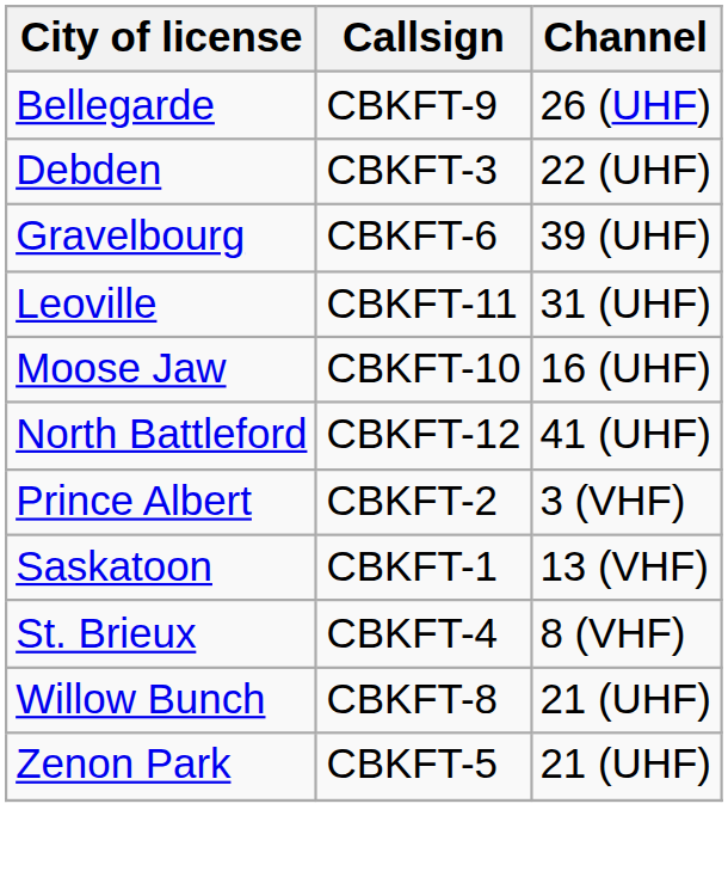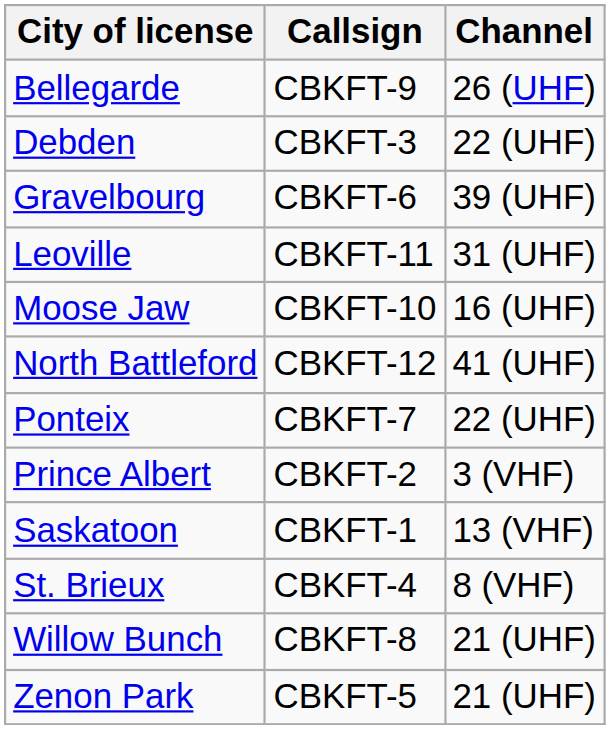+ row: Ponteix | CBKFT-7 | 22 (UHF)
